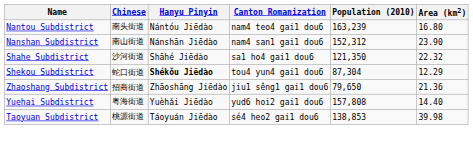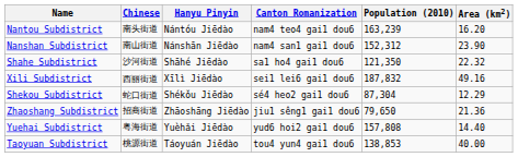Nantou Subdistrict | Area (km2): 16.80 -> 16.20
+ row: Xili Subdistrict | 西丽街道 | Xīlì Jiēdào | sei1 lei6 gai1 dou6 | 187,832 | 49.16
Shekou Subdistrict | Hanyu Pinyin: bold -> normal
Shekou Subdistrict | Canton Romanization: tou4 yun4 gai1 dou6 -> sé4 heo2 gai1 dou6
Taoyuan Subdistrict | Canton Romanization: sé4 heo2 gai1 dou6 -> tou4 yun4 gai1 dou6
Taoyuan Subdistrict | Area (km2): 39.98 -> 40.00
